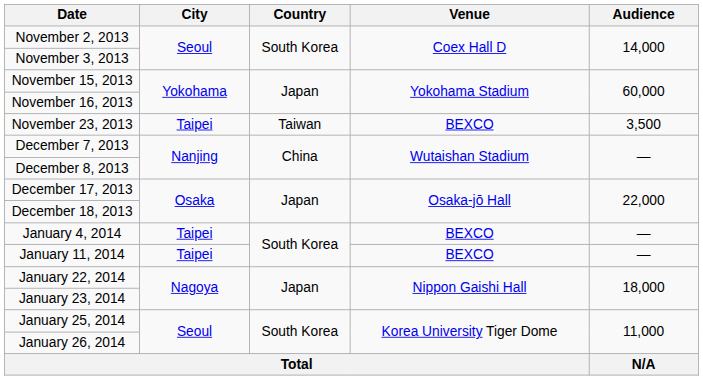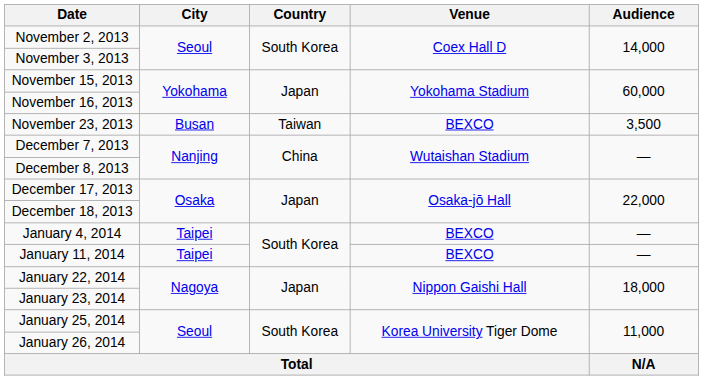November 23, 2013 | City: Taipei -> Busan
